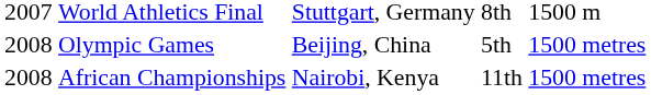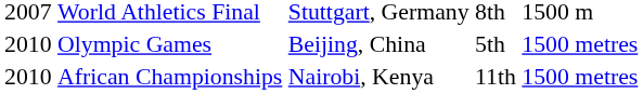Olympic Games | column 1: 2008 -> 2010
African Championships | column 1: 2008 -> 2010
